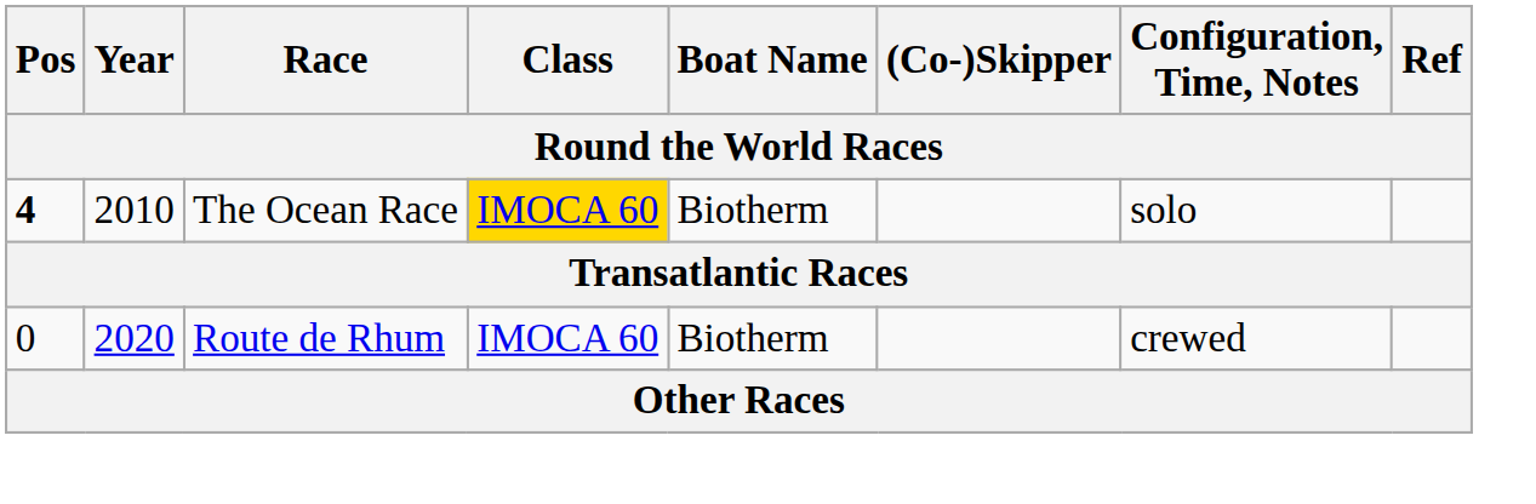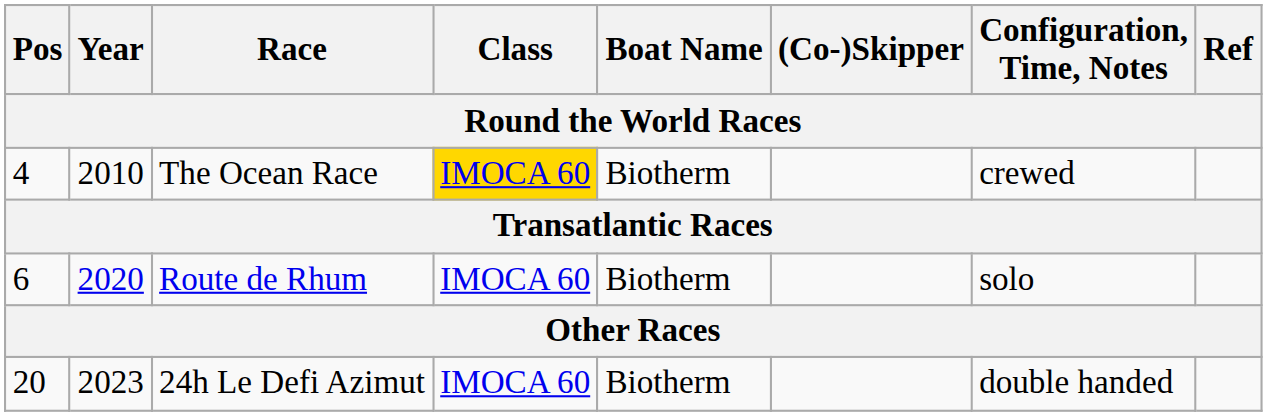The Ocean Race | Pos: bold -> normal
The Ocean Race | Configuration, Time, Notes: solo -> crewed
Route de Rhum | Pos: 0 -> 6
Route de Rhum | Configuration, Time, Notes: crewed -> solo
+ row: 20 | 2023 | 24h Le Defi Azimut | IMOCA 60 | Biotherm | double handed
